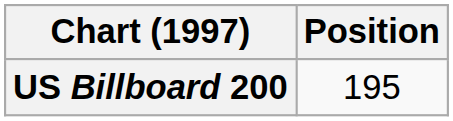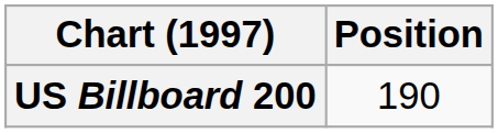US Billboard 200 | Position: 195 -> 190
